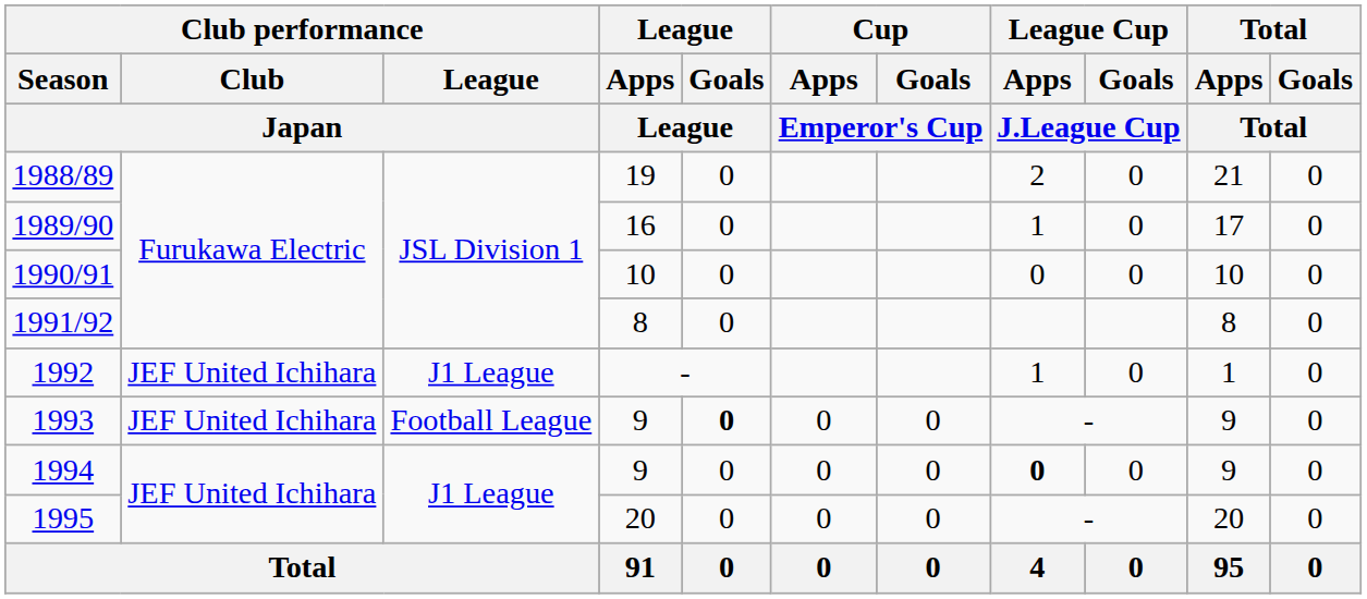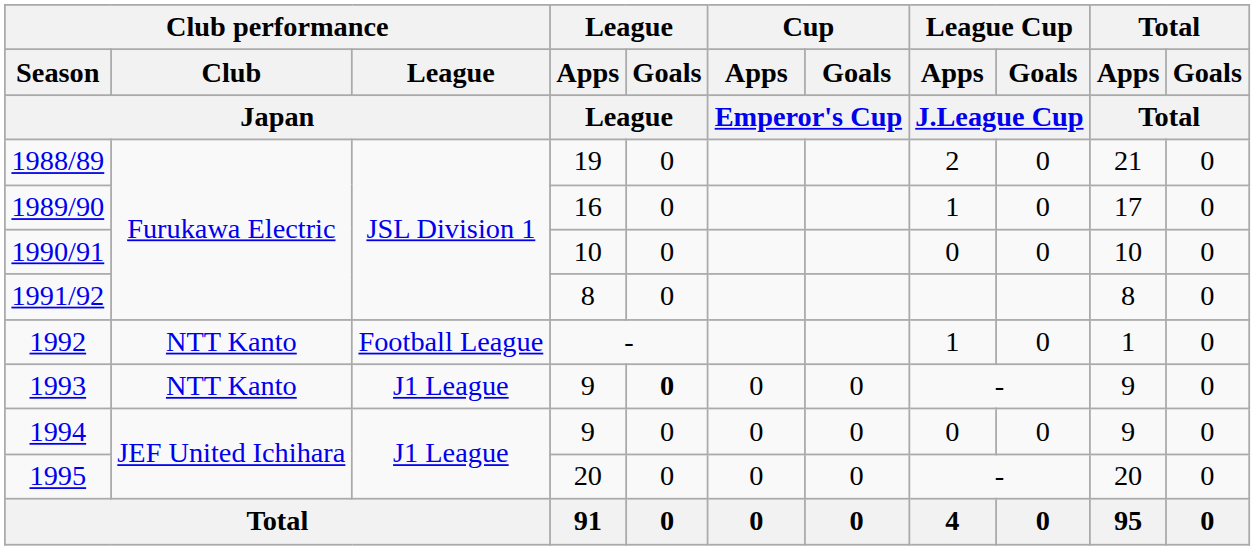1992 | Club performance / Club / Japan: JEF United Ichihara -> NTT Kanto
1992 | Club performance / League / Japan: J1 League -> Football League
1993 | Club performance / Club / Japan: JEF United Ichihara -> NTT Kanto
1993 | Club performance / League / Japan: Football League -> J1 League
1994 | League Cup / Apps / J.League Cup: bold -> normal
